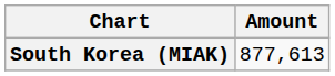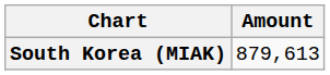South Korea (MIAK) | Amount: 877,613 -> 879,613
